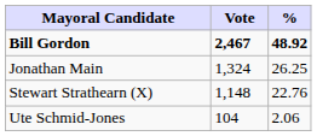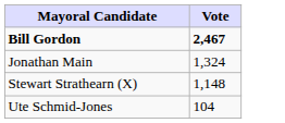- column: % | 48.92 | 26.25 | 22.76 | 2.06
